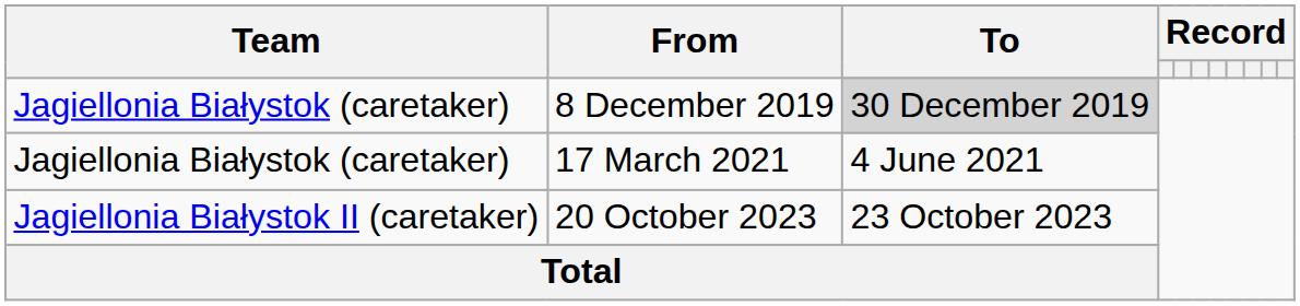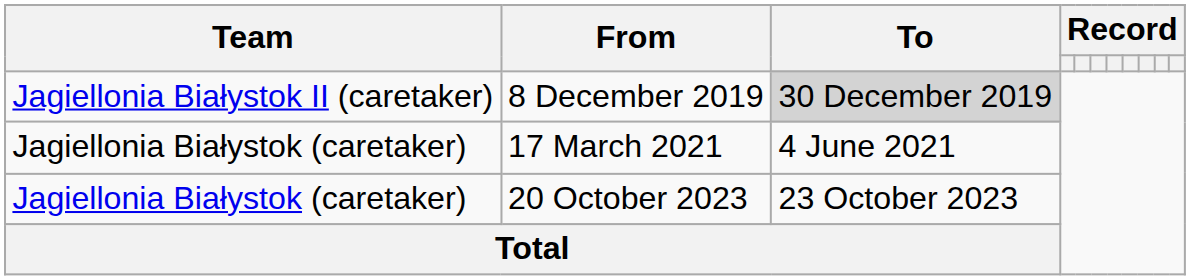8 December 2019 | Team: Jagiellonia Białystok (caretaker) -> Jagiellonia Białystok II (caretaker)
20 October 2023 | Team: Jagiellonia Białystok II (caretaker) -> Jagiellonia Białystok (caretaker)
